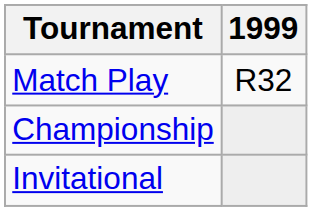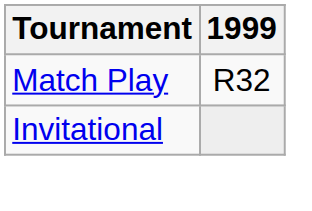- row: Championship
